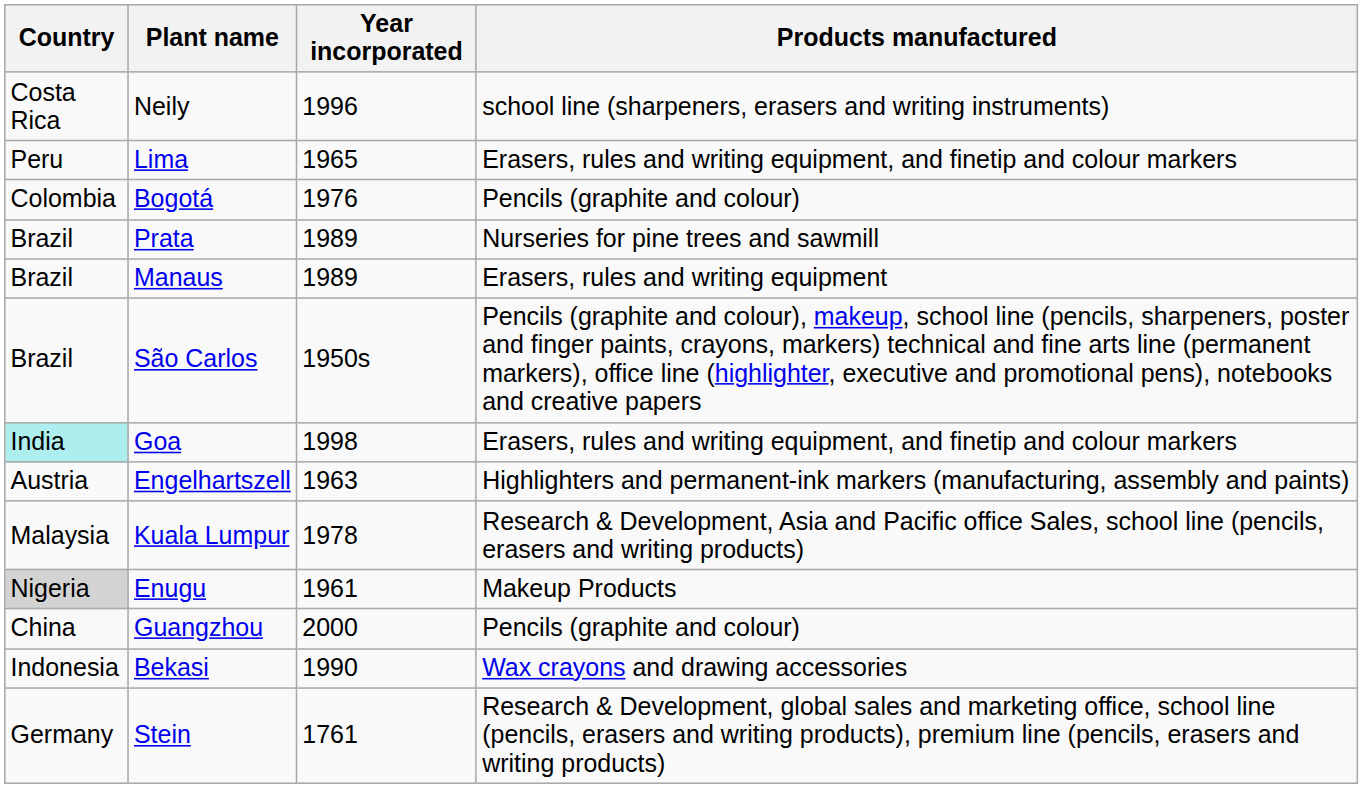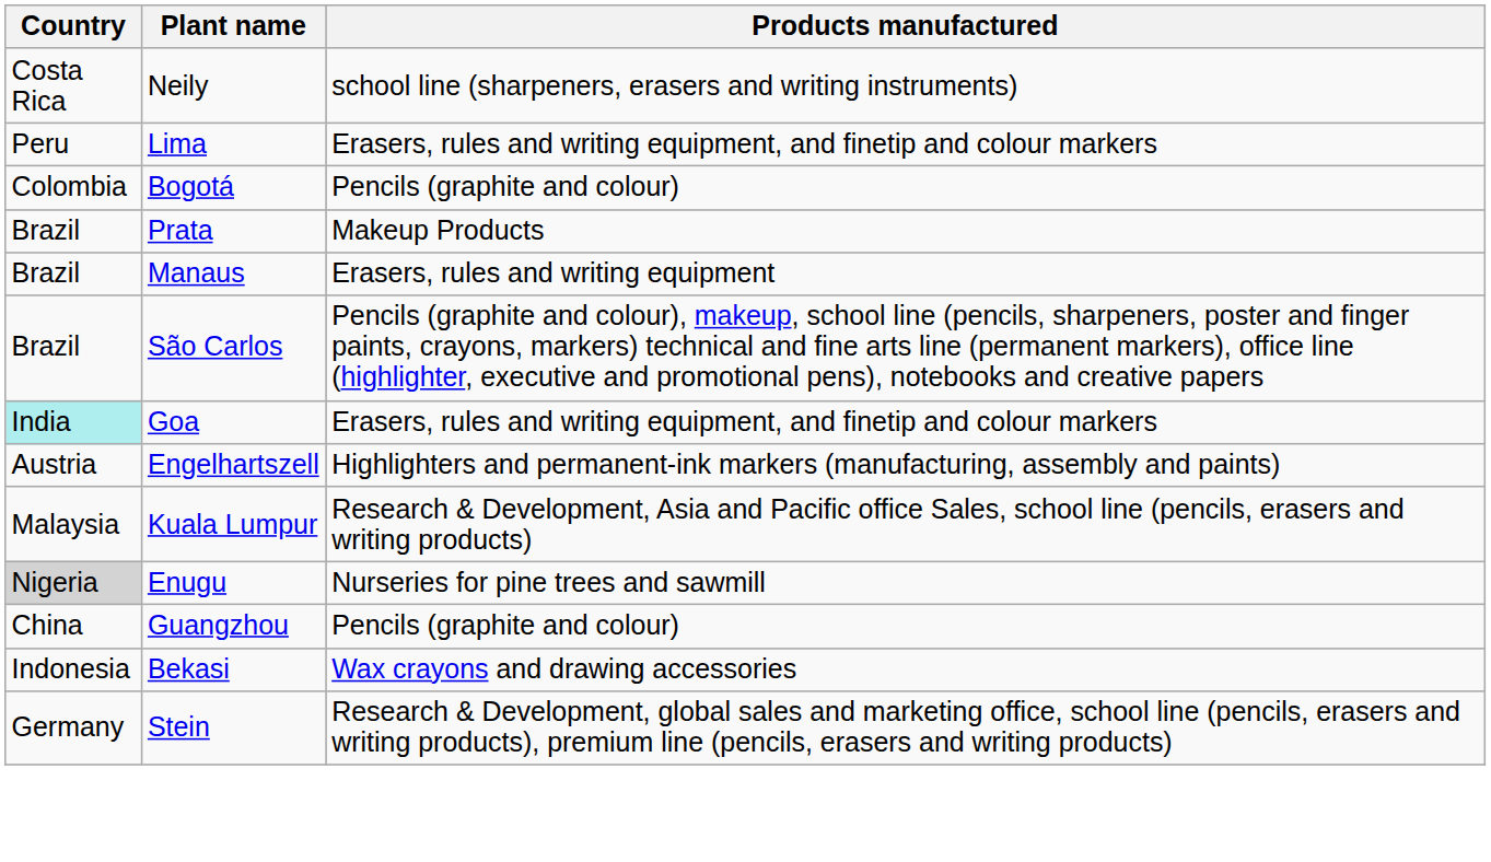- column: Year incorporated | 1996 | 1965 | 1976 | 1989 | 1989 | 1950s | 1998 | 1963 | 1978 | 1961 | 2000 | 1990 | 1761
Prata | Products manufactured: Nurseries for pine trees and sawmill -> Makeup Products
Enugu | Products manufactured: Makeup Products -> Nurseries for pine trees and sawmill
